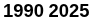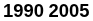1990 | column 2: 2025 -> 2005
